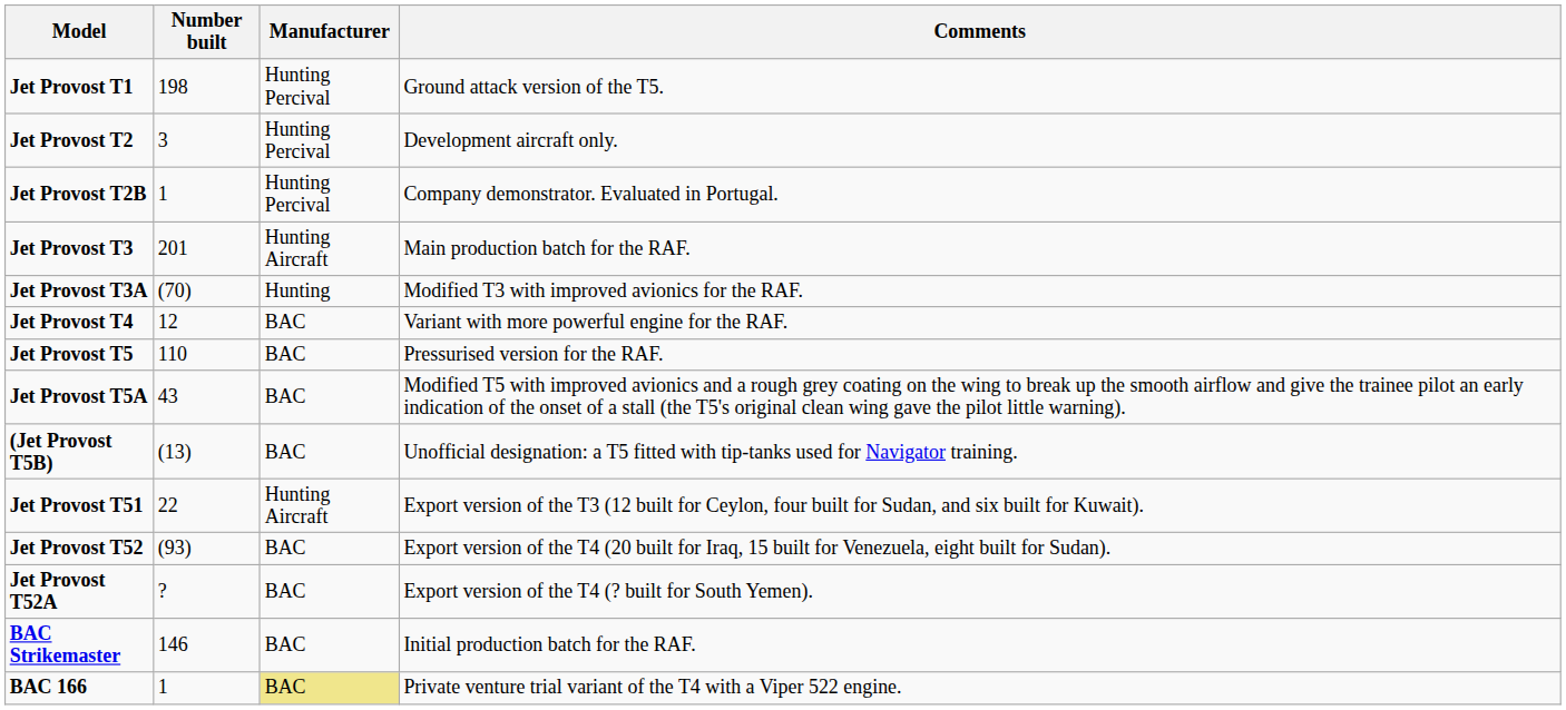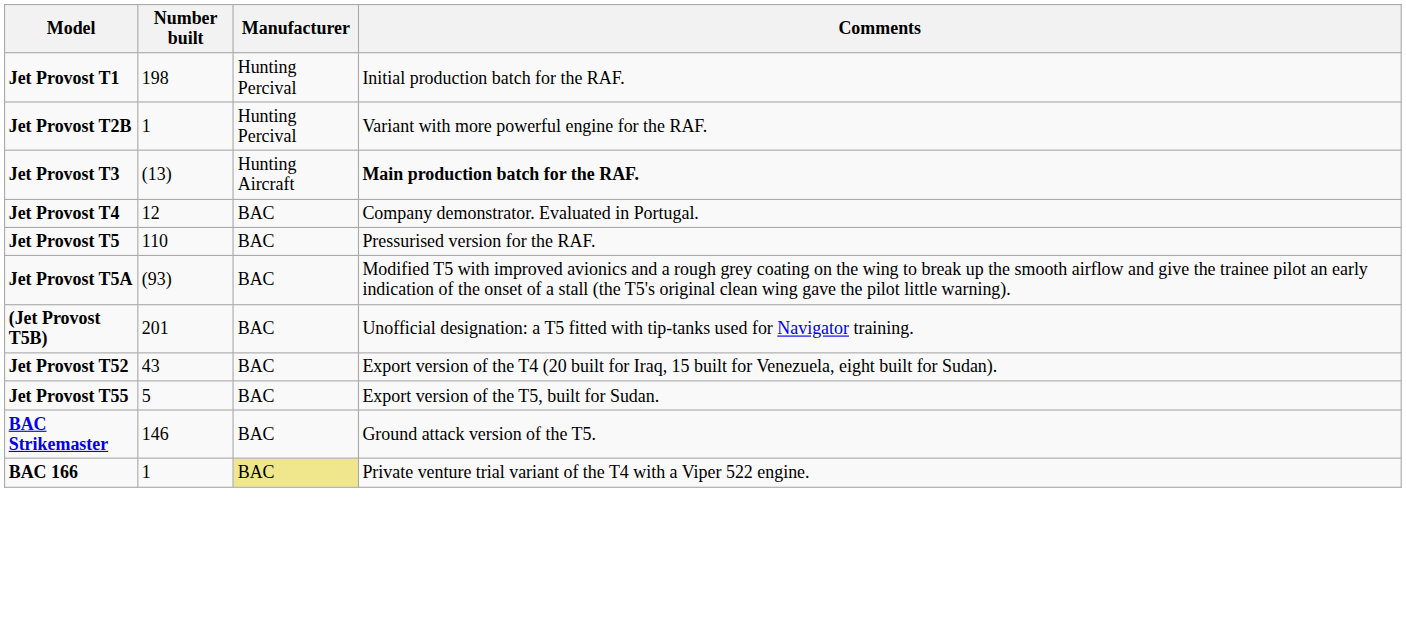Jet Provost T1 | Comments: Ground attack version of the T5. -> Initial production batch for the RAF.
- row: Jet Provost T2 | 3 | Hunting Percival | Development aircraft only.
Jet Provost T2B | Comments: Company demonstrator. Evaluated in Portugal. -> Variant with more powerful engine for the RAF.
Jet Provost T3 | Number built: 201 -> (13)
Jet Provost T3 | Comments: normal -> bold
- row: Jet Provost T3A | (70) | Hunting | Modified T3 with improved avionics for the RAF.
Jet Provost T4 | Comments: Variant with more powerful engine for the RAF. -> Company demonstrator. Evaluated in Portugal.
Jet Provost T5A | Number built: 43 -> (93)
(Jet Provost T5B) | Number built: (13) -> 201
- row: Jet Provost T51 | 22 | Hunting Aircraft | Export version of the T3 (12 built for Ceylon, four built for Sudan, and six built for Kuwait).
Jet Provost T52 | Number built: (93) -> 43
- row: Jet Provost T52A | ? | BAC | Export version of the T4 (? built for South Yemen).
+ row: Jet Provost T55 | 5 | BAC | Export version of the T5, built for Sudan.
BAC Strikemaster | Comments: Initial production batch for the RAF. -> Ground attack version of the T5.
